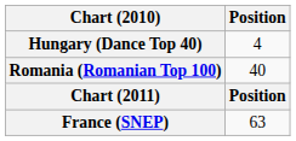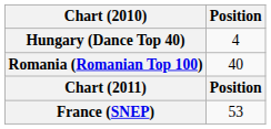France (SNEP) | Position: 63 -> 53
